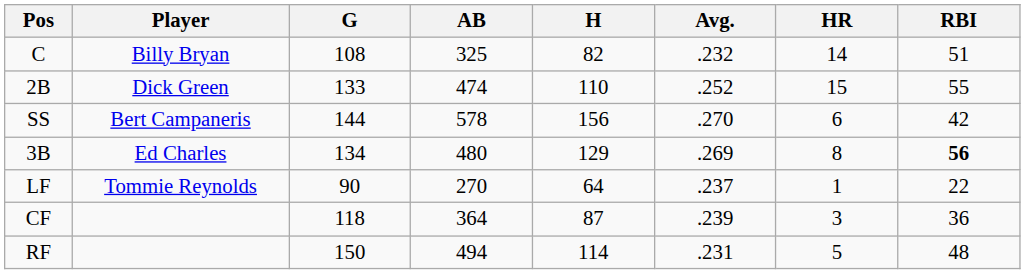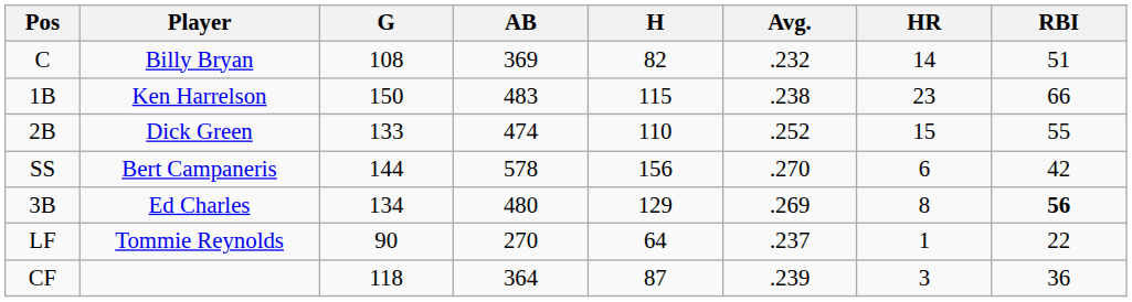C | AB: 325 -> 369
+ row: 1B | Ken Harrelson | 150 | 483 | 115 | .238 | 23 | 66
- row: RF | 150 | 494 | 114 | .231 | 5 | 48
